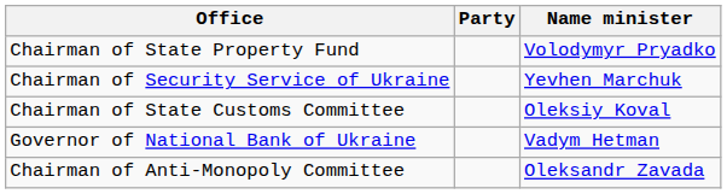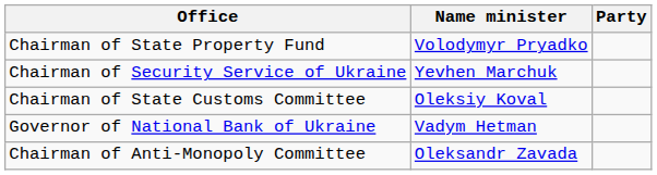columns swapped: Name minister <-> Party
